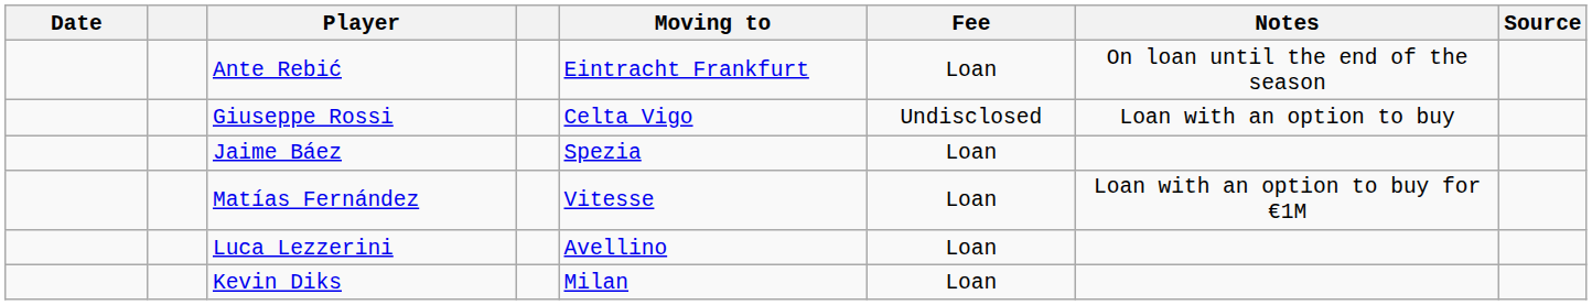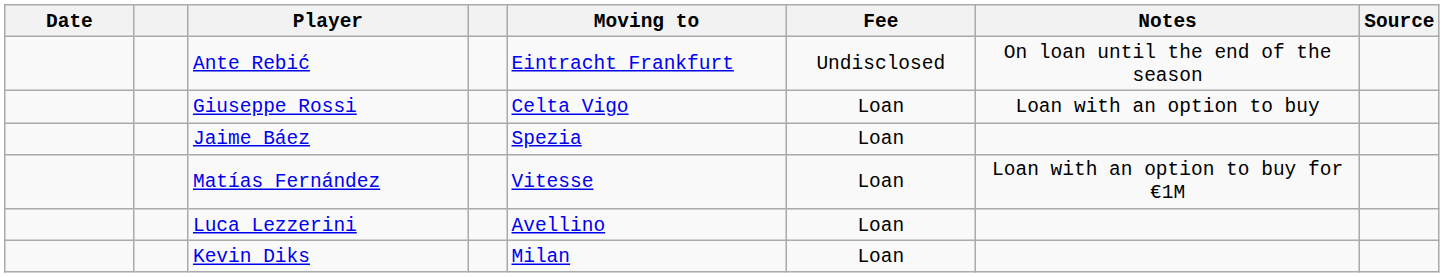Ante Rebić | Fee: Loan -> Undisclosed
Giuseppe Rossi | Fee: Undisclosed -> Loan
